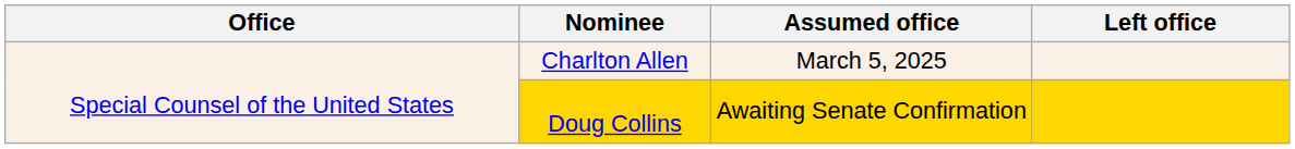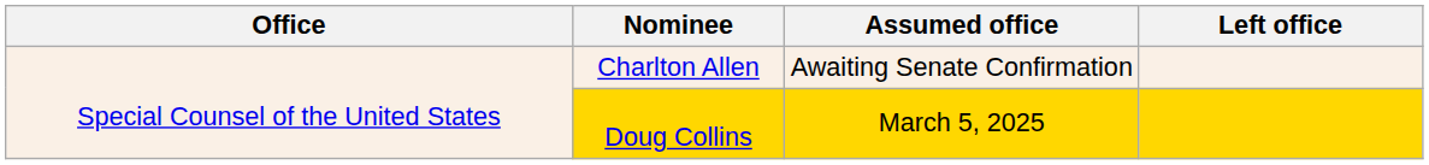Charlton Allen | Assumed office: March 5, 2025 -> Awaiting Senate Confirmation
Doug Collins | Assumed office: Awaiting Senate Confirmation -> March 5, 2025
